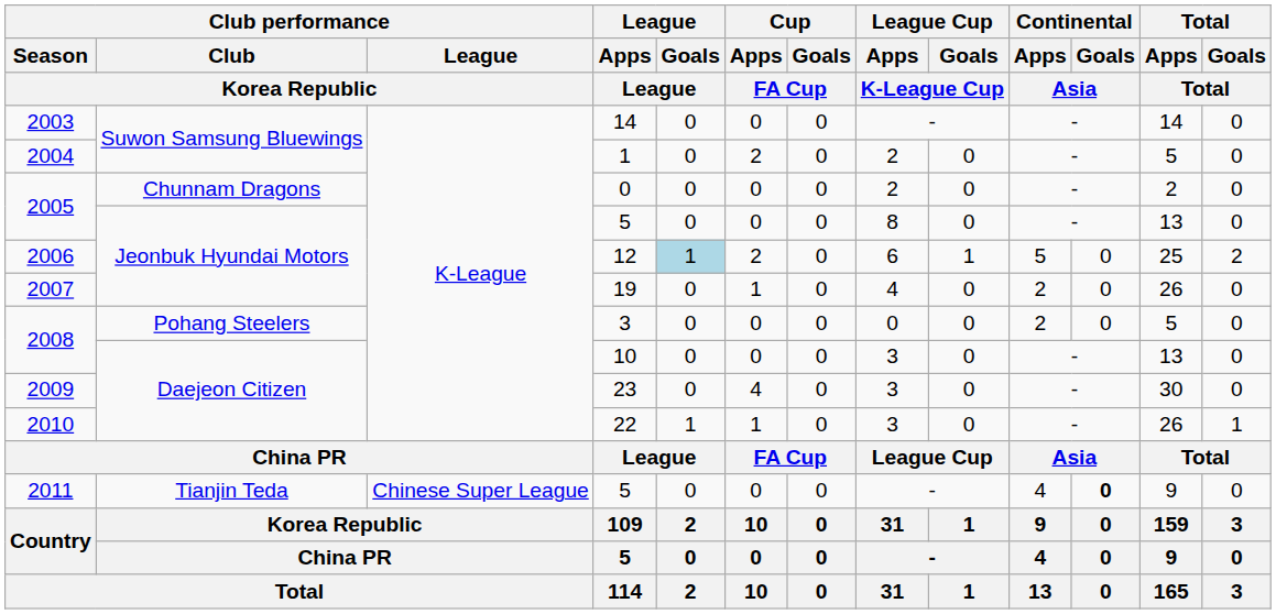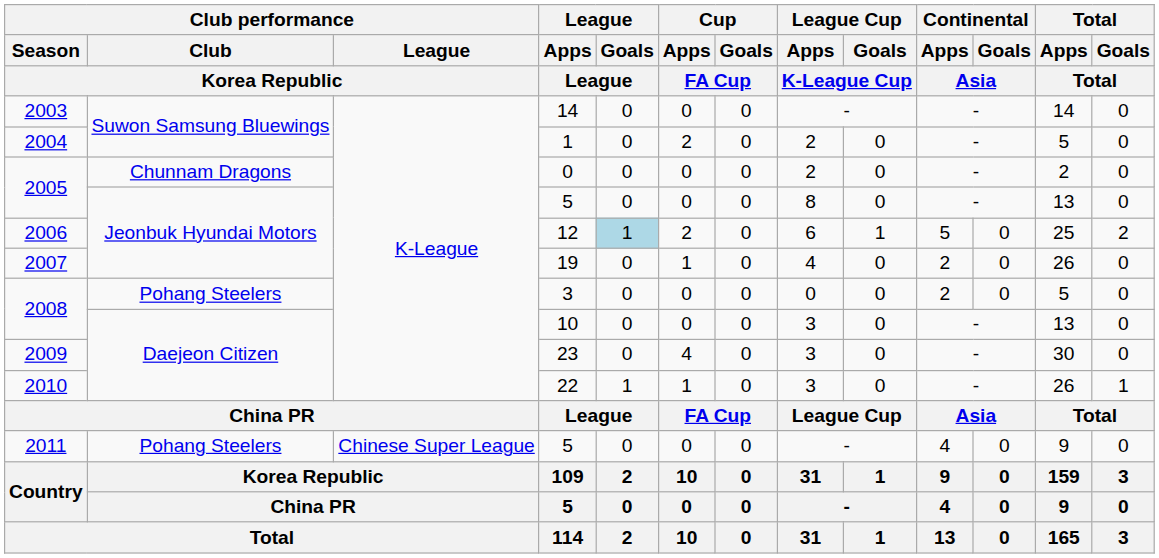2011 / 5 | Club performance / Club / Korea Republic: Tianjin Teda -> Pohang Steelers
2011 / 5 | Continental / Goals / Asia: bold -> normal
